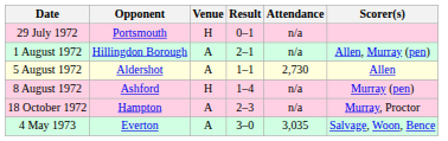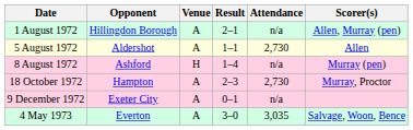- row: 29 July 1972 | Portsmouth | H | 0–1 | n/a
18 October 1972 | Attendance: n/a -> 2,730
+ row: 9 December 1972 | Exeter City | A | 0–1 | n/a
